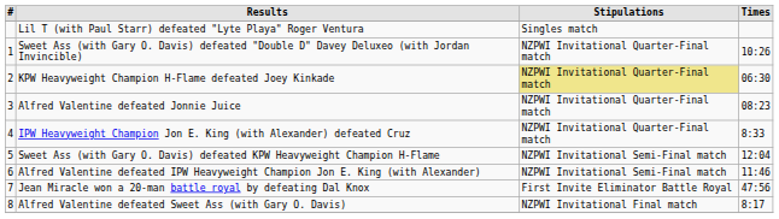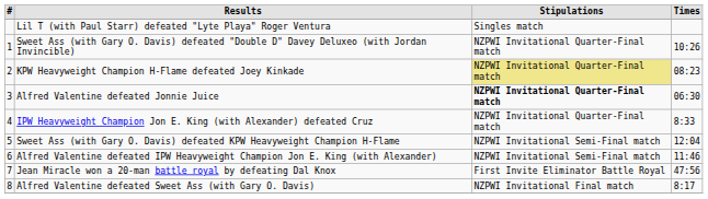KPW Heavyweight Champion H-Flame defeated Joey Kinkade | Times: 06:30 -> 08:23
Alfred Valentine defeated Jonnie Juice | Stipulations: normal -> bold
Alfred Valentine defeated Jonnie Juice | Times: 08:23 -> 06:30
